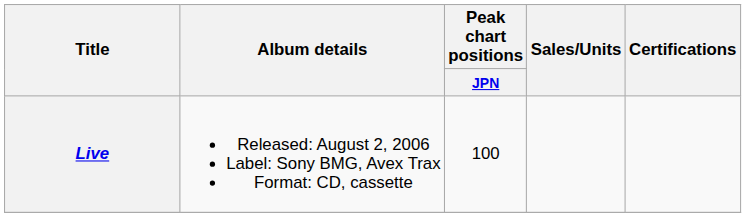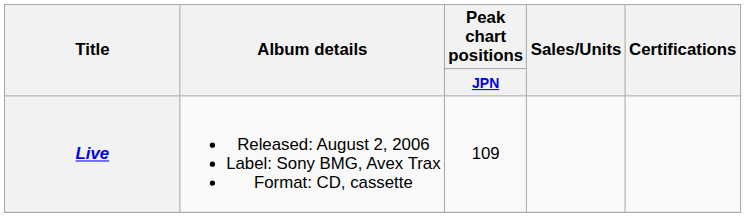Live | Peak chart positions / JPN: 100 -> 109
